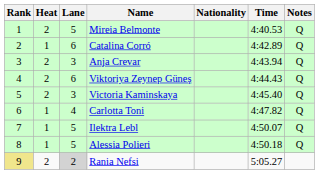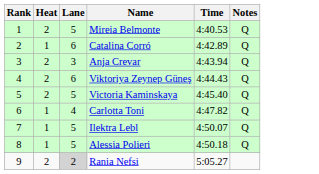- column: Nationality
Victoria Kaminskaya | Lane: 3 -> 5
Rania Nefsi | Rank: khaki background -> no background
